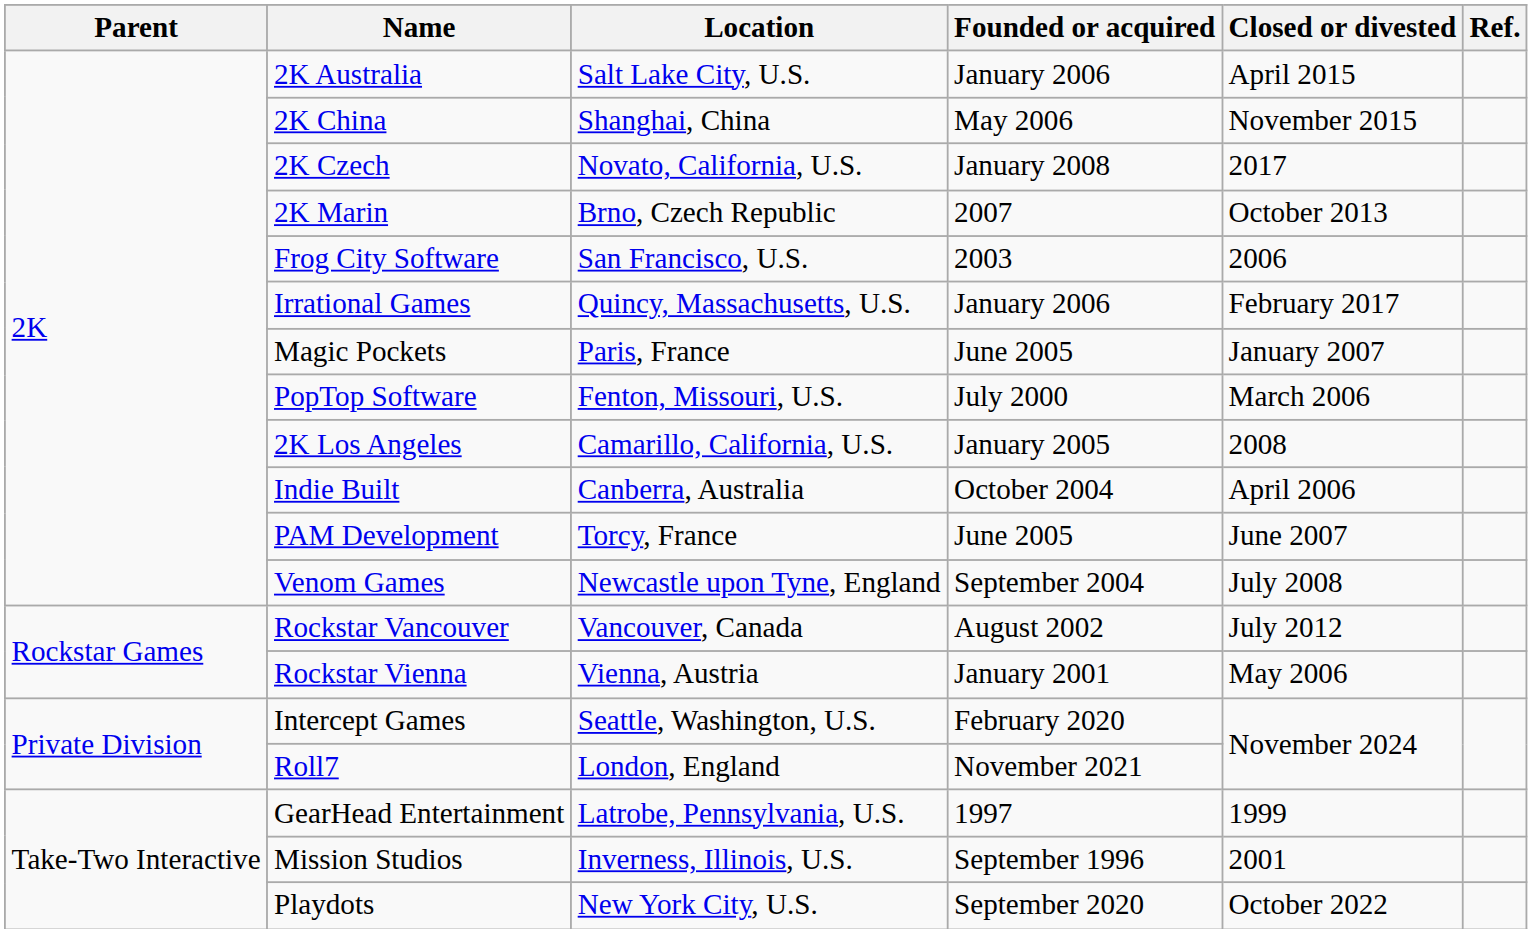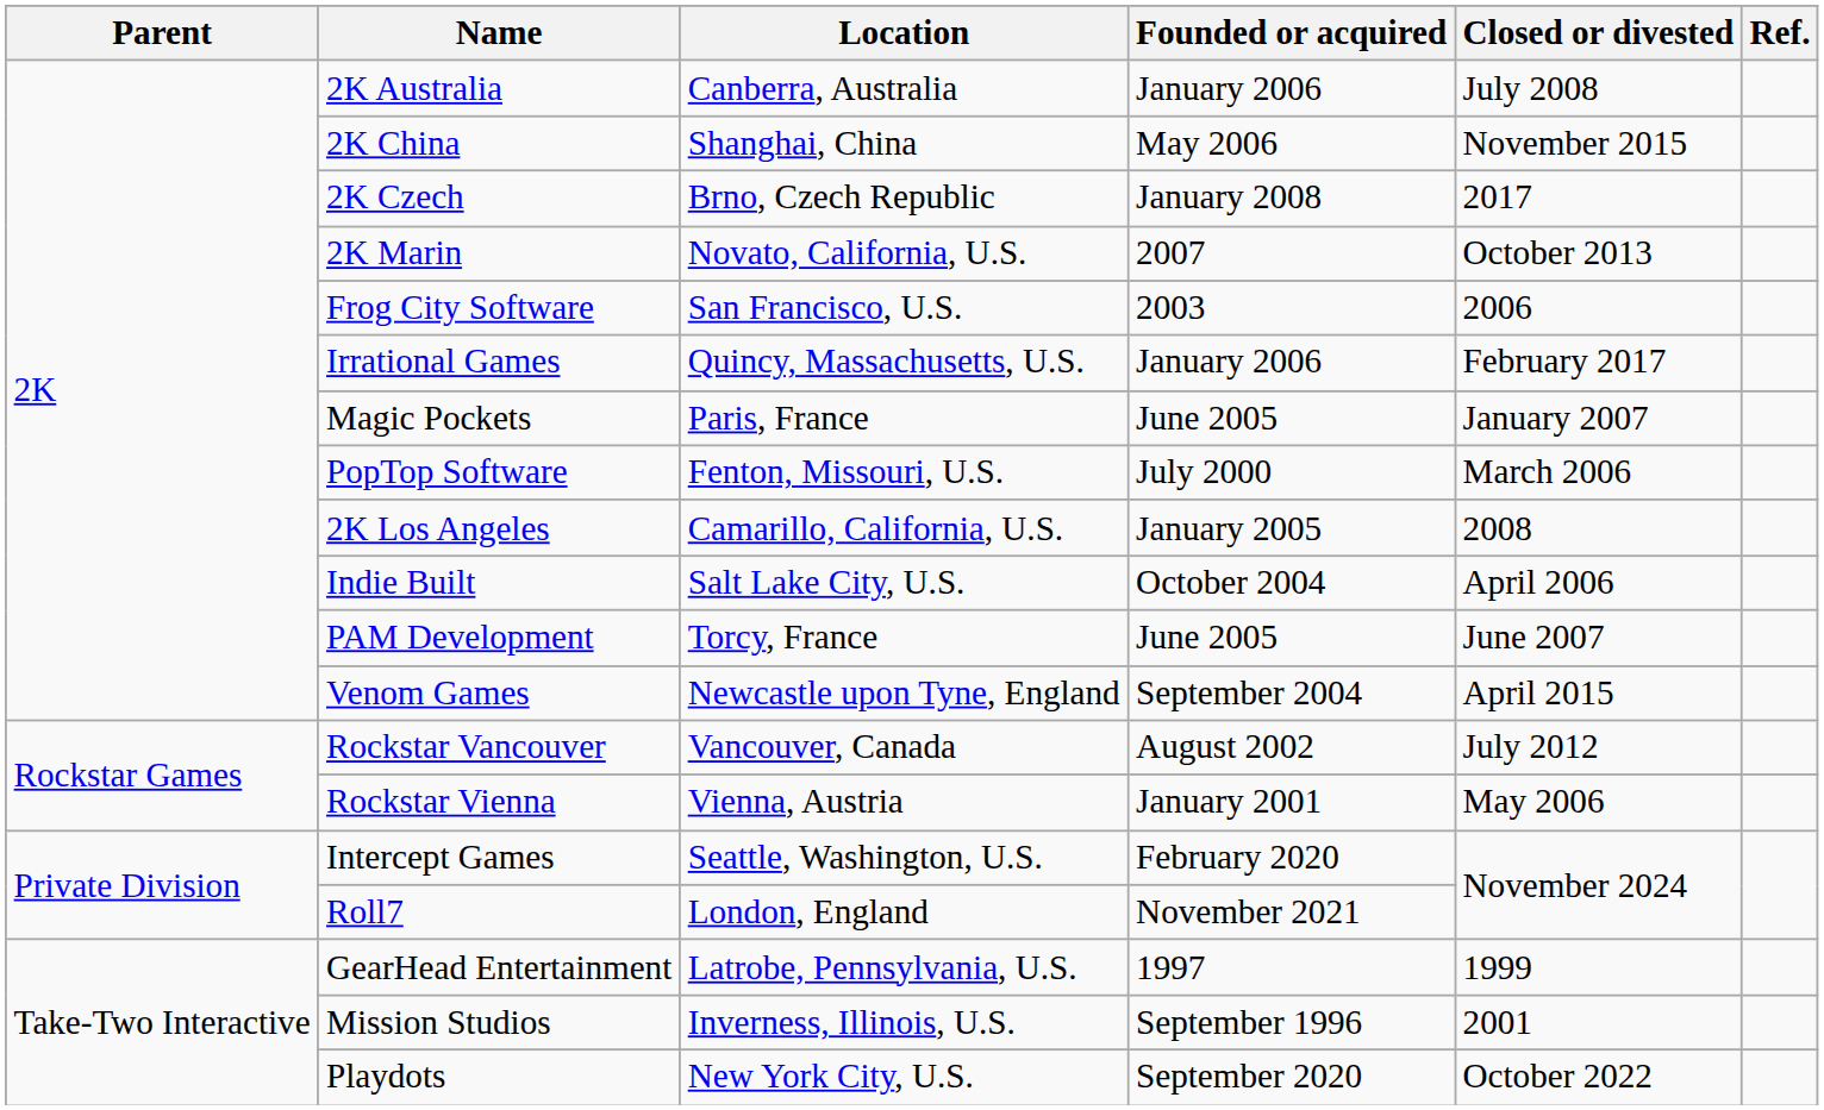2K Australia | Location: Salt Lake City, U.S. -> Canberra, Australia
2K Australia | Closed or divested: April 2015 -> July 2008
2K Czech | Location: Novato, California, U.S. -> Brno, Czech Republic
2K Marin | Location: Brno, Czech Republic -> Novato, California, U.S.
Indie Built | Location: Canberra, Australia -> Salt Lake City, U.S.
Venom Games | Closed or divested: July 2008 -> April 2015
